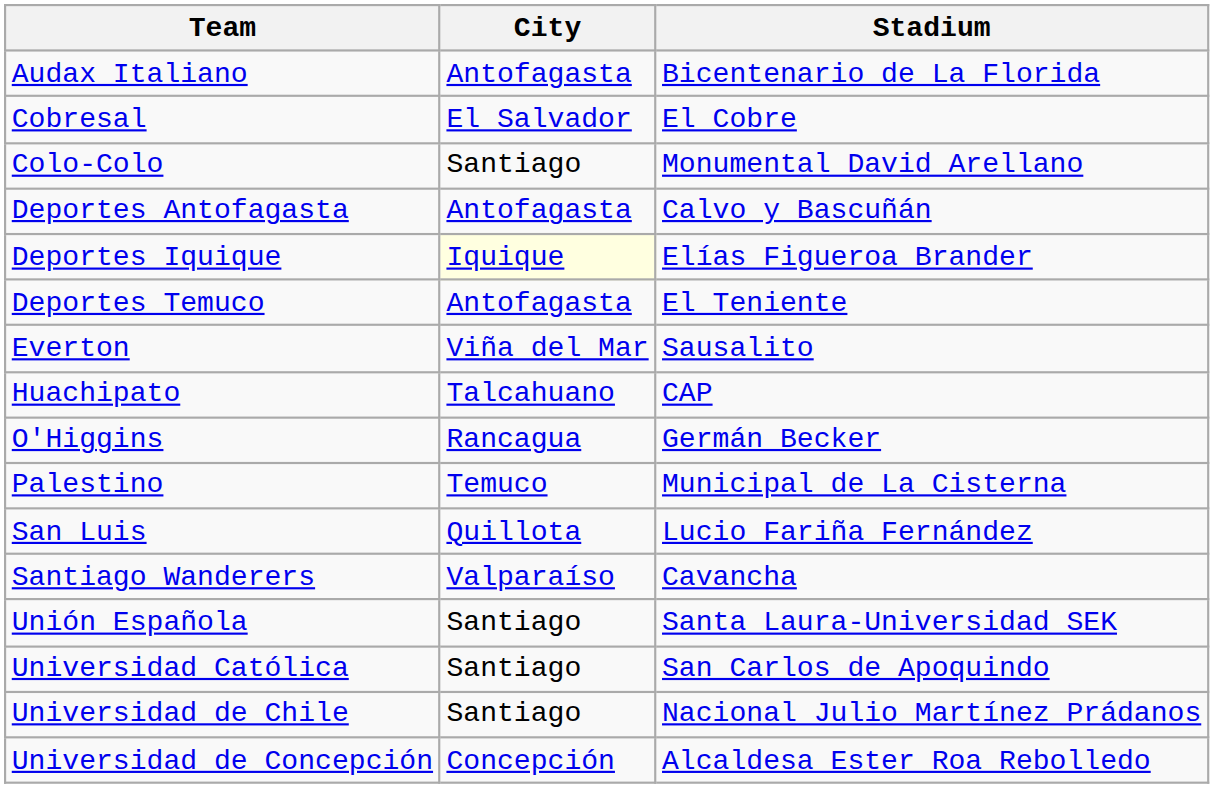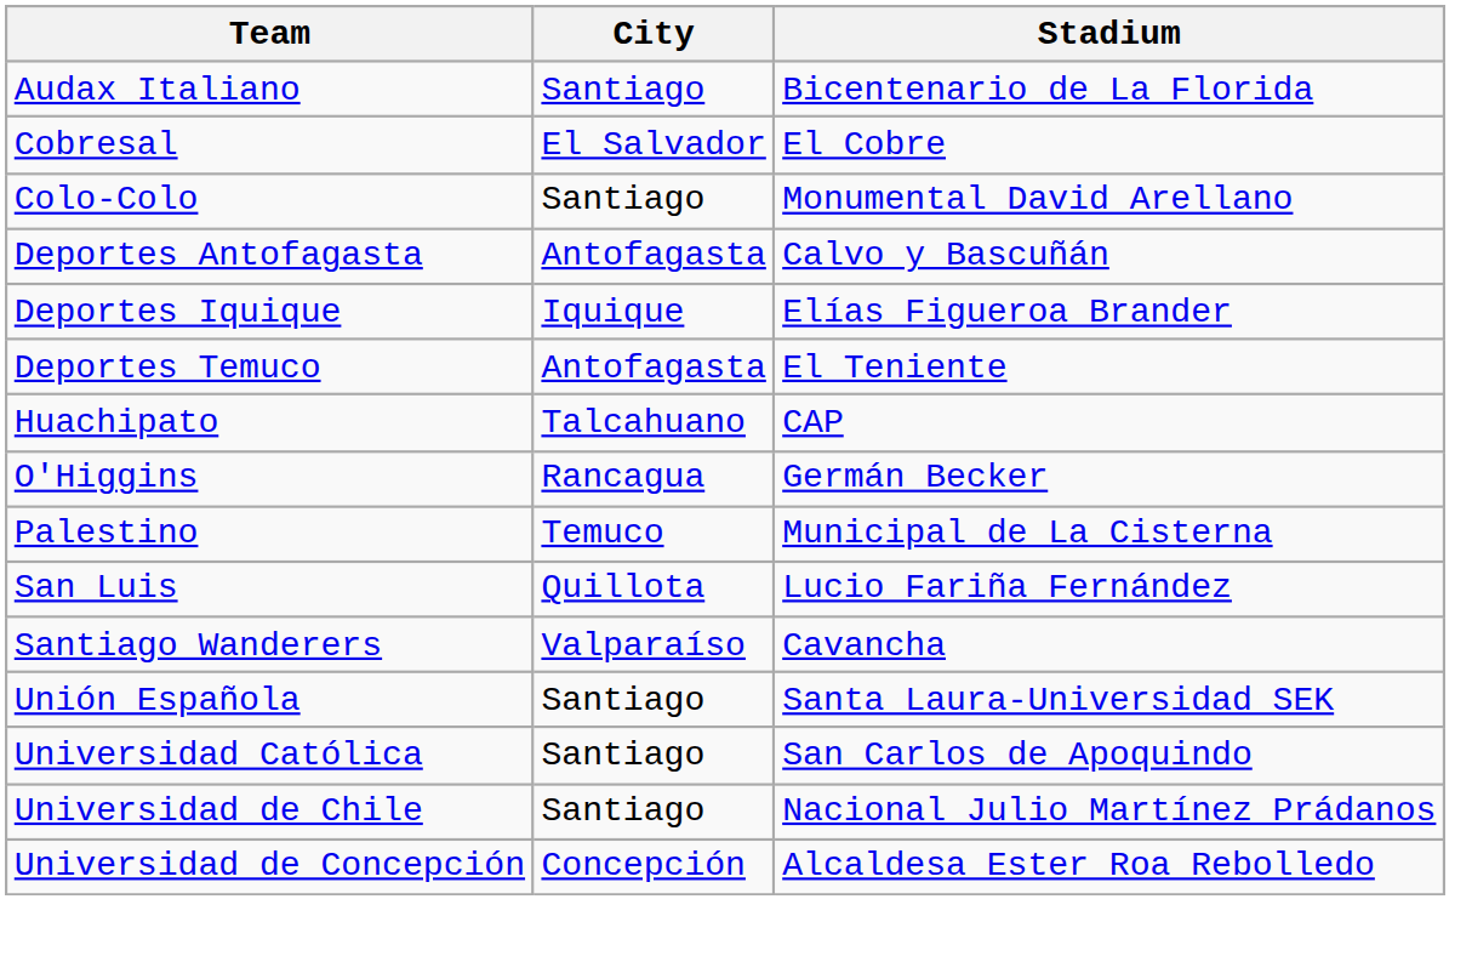Audax Italiano | City: Antofagasta -> Santiago
Deportes Iquique | City: lightyellow background -> no background
- row: Everton | Viña del Mar | Sausalito
